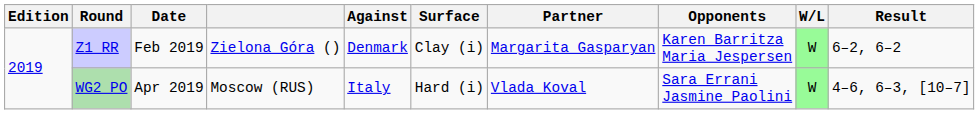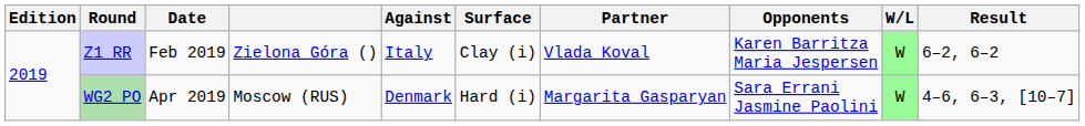Z1 RR | Against: Denmark -> Italy
Z1 RR | Partner: Margarita Gasparyan -> Vlada Koval
WG2 PO | Against: Italy -> Denmark
WG2 PO | Partner: Vlada Koval -> Margarita Gasparyan
